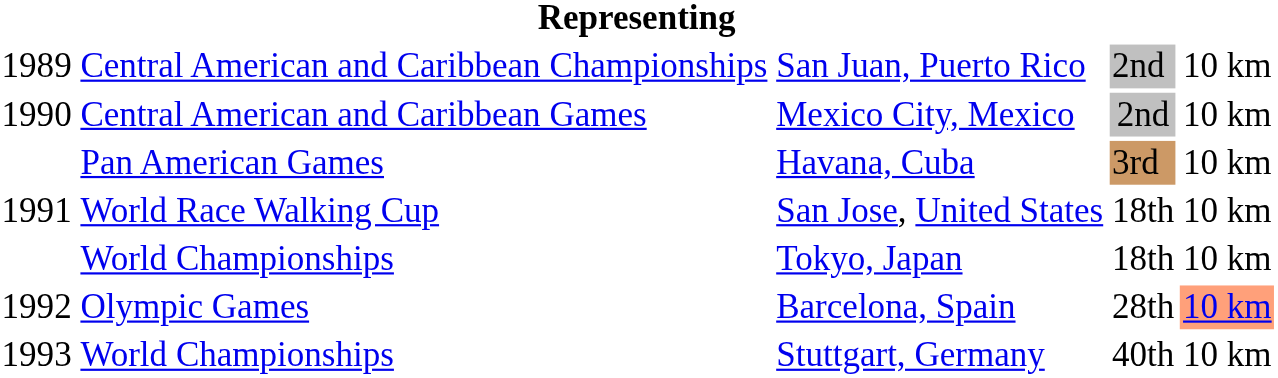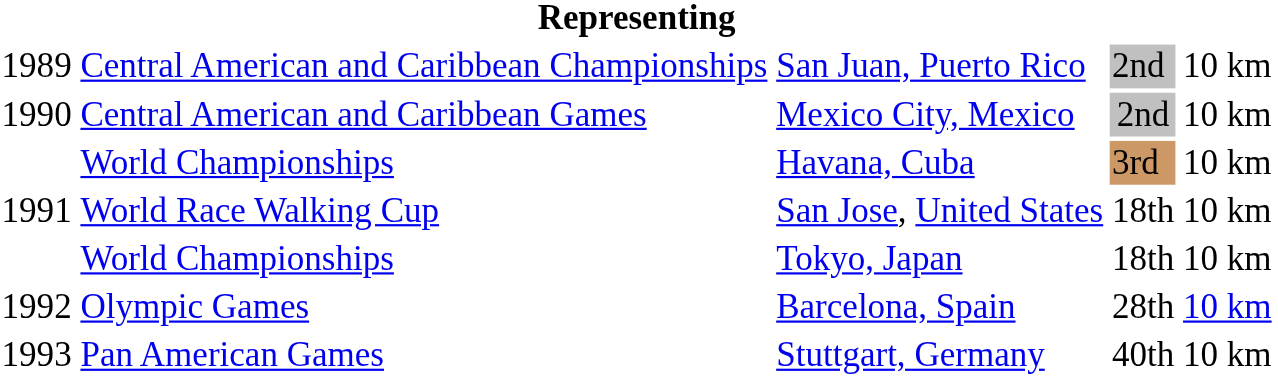Havana, Cuba | column 2: Pan American Games -> World Championships
Barcelona, Spain | column 5: lightsalmon background -> no background
Stuttgart, Germany | column 2: World Championships -> Pan American Games
